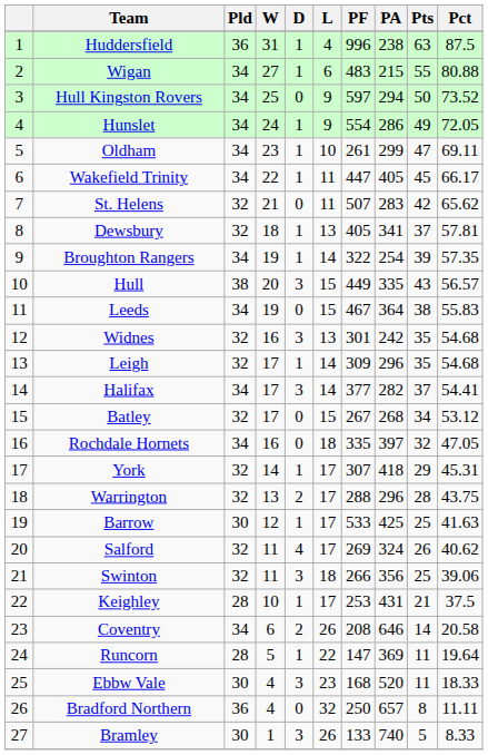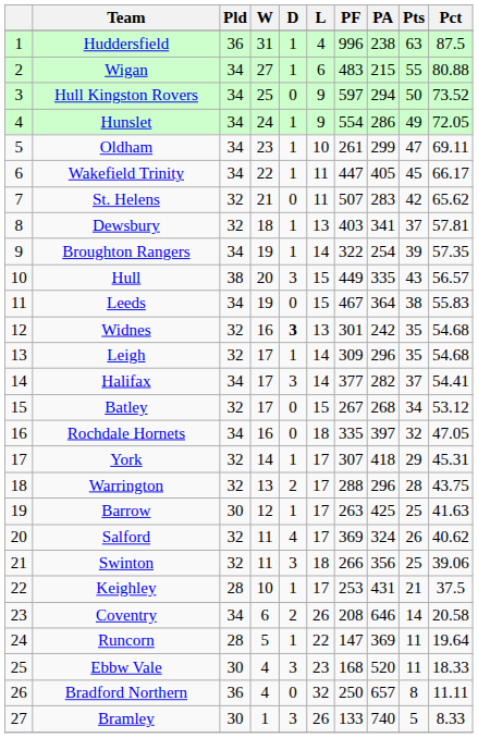Dewsbury | PF: 405 -> 403
Widnes | D: normal -> bold
Barrow | PF: 533 -> 263
Salford | PF: 269 -> 369
